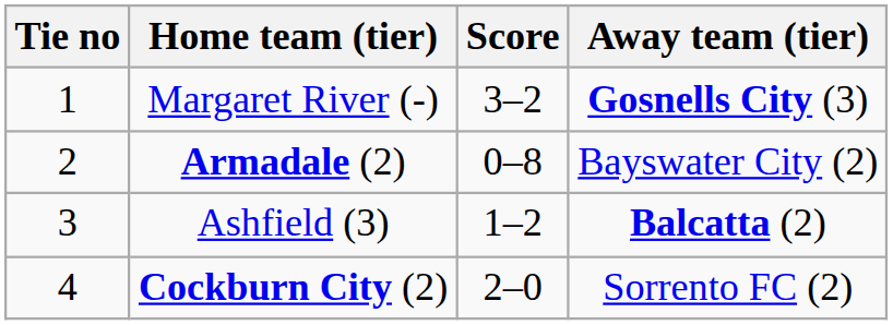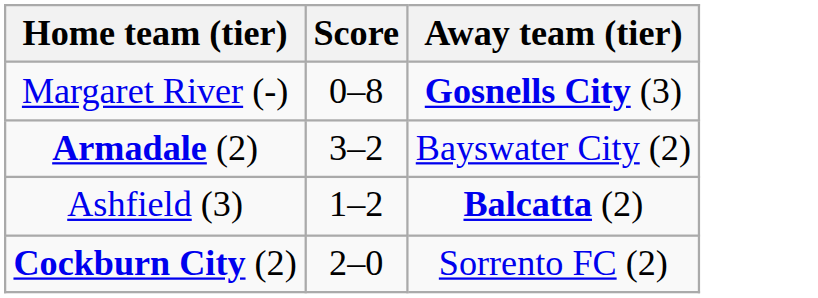- column: Tie no | 1 | 2 | 3 | 4
Margaret River (-) | Score: 3–2 -> 0–8
Armadale (2) | Score: 0–8 -> 3–2
